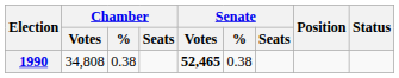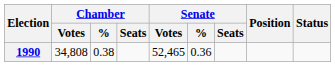1990 | Senate / Votes: bold -> normal
1990 | Senate / %: 0.38 -> 0.36
